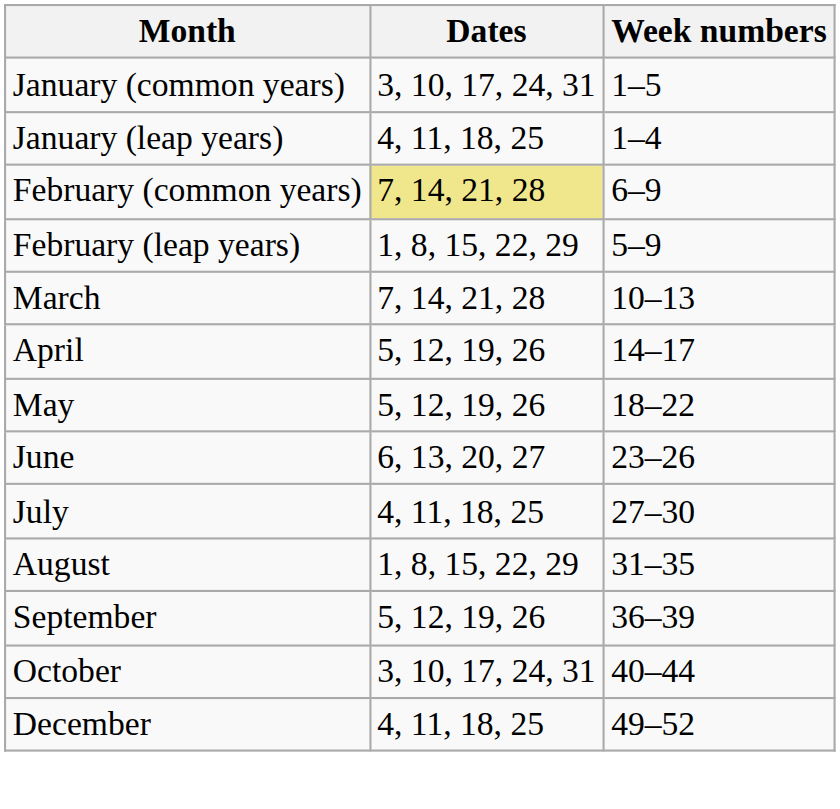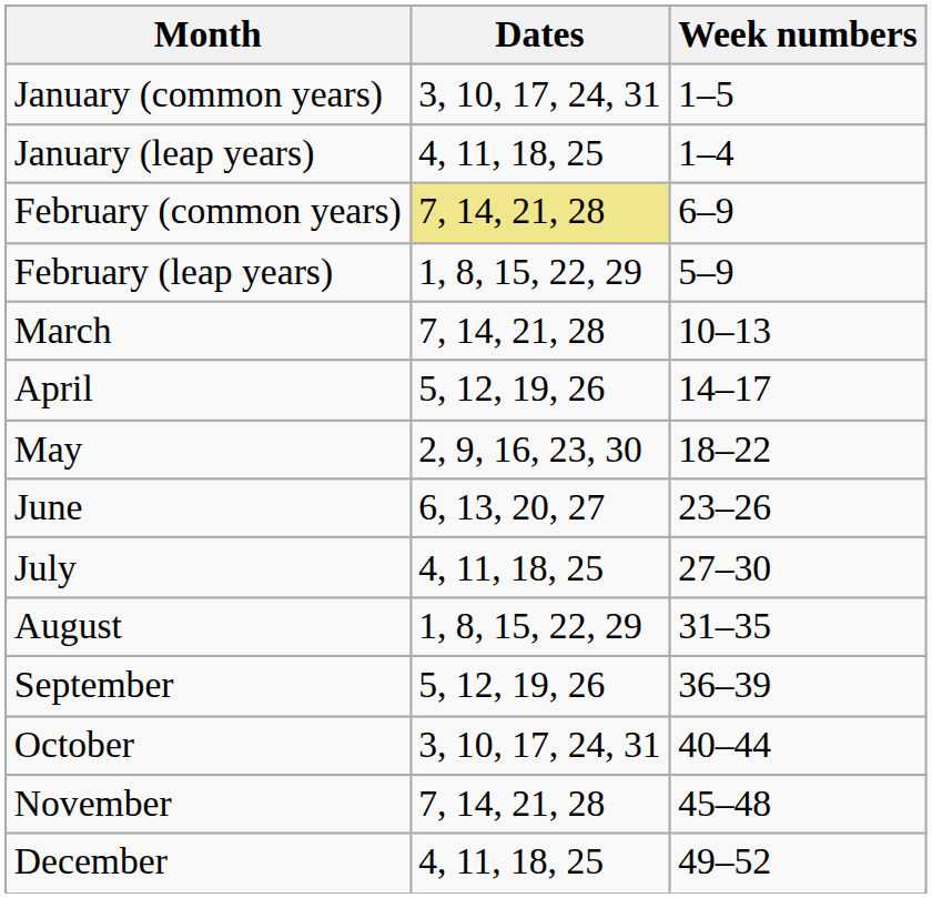May | Dates: 5, 12, 19, 26 -> 2, 9, 16, 23, 30
+ row: November | 7, 14, 21, 28 | 45–48
